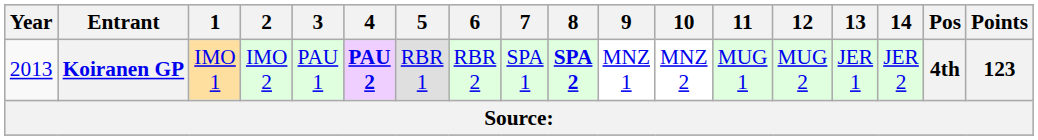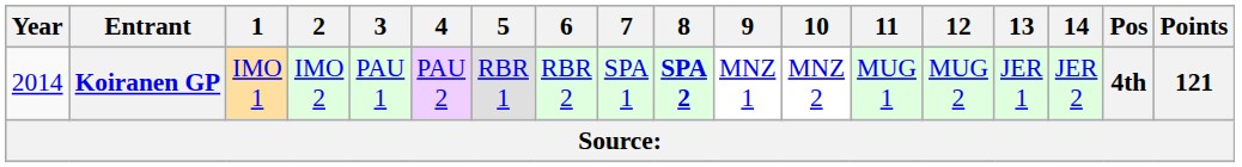Koiranen GP | Year: 2013 -> 2014
Koiranen GP | 4: bold -> normal
Koiranen GP | Points: 123 -> 121
